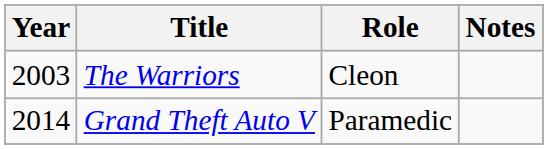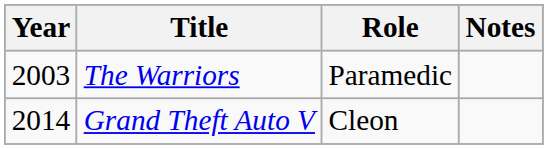The Warriors | Role: Cleon -> Paramedic
Grand Theft Auto V | Role: Paramedic -> Cleon
